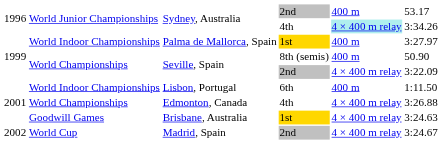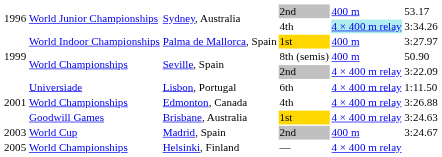Lisbon, Portugal | column 2: World Indoor Championships -> Universiade
Lisbon, Portugal | column 5: 400 m -> 4 × 400 m relay
Madrid, Spain | column 1: 2002 -> 2003
Madrid, Spain | column 5: 4 × 400 m relay -> 400 m
+ row: 2005 | World Championships | Helsinki, Finland | — | 4 × 400 m relay
